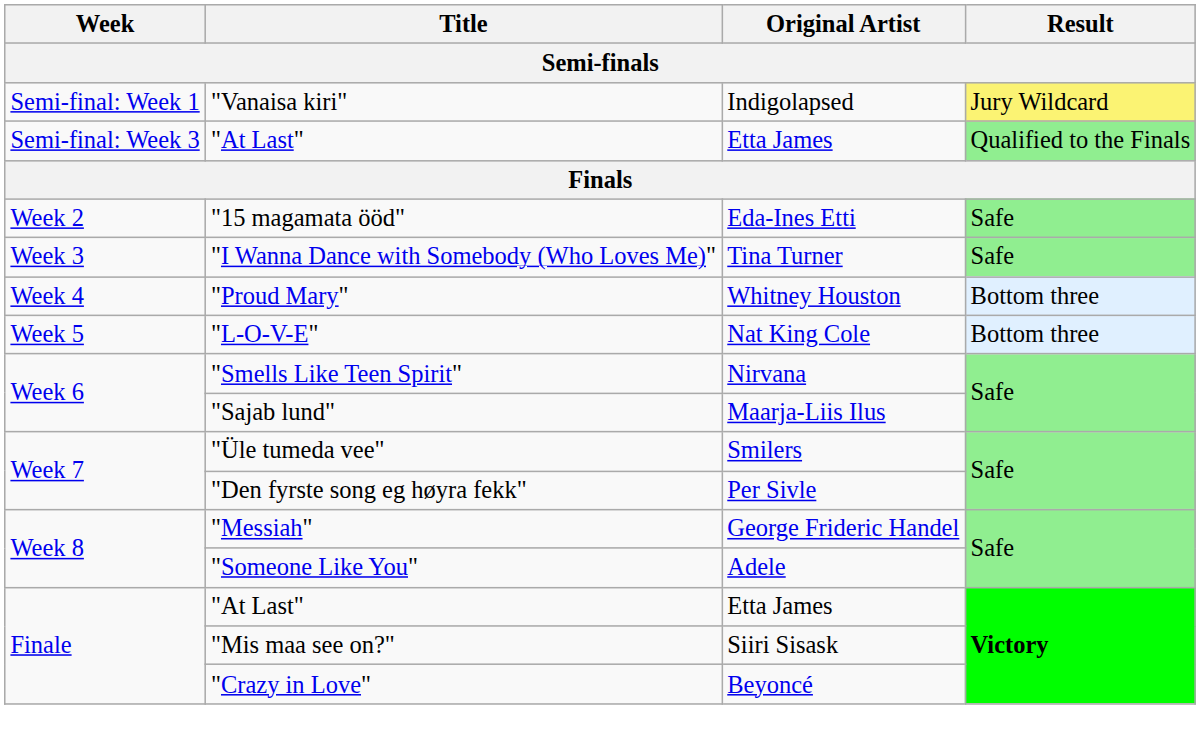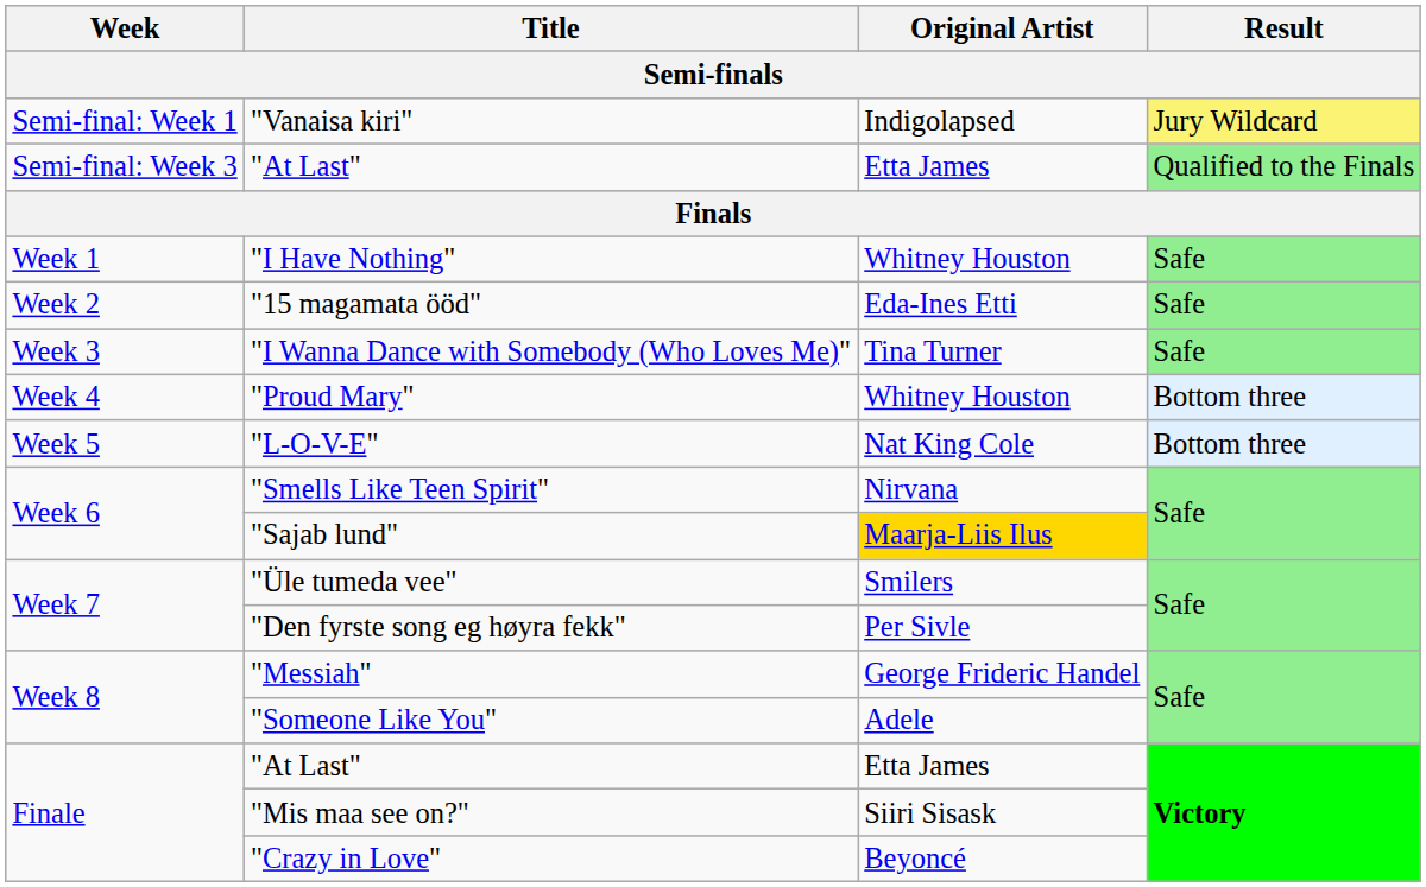+ row: Week 1 | "I Have Nothing" | Whitney Houston | Safe
"Sajab lund" | Original Artist: no background -> gold background
